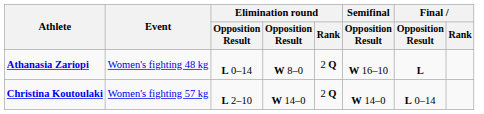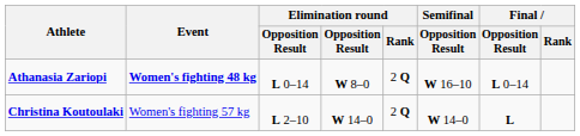Athanasia Zariopi | Event: normal -> bold
Athanasia Zariopi | Final / Opposition Result: L -> L 0–14
Christina Koutoulaki | Final / Opposition Result: L 0–14 -> L
